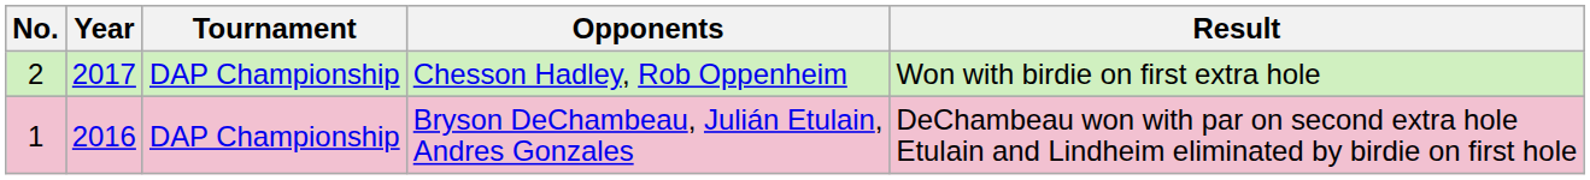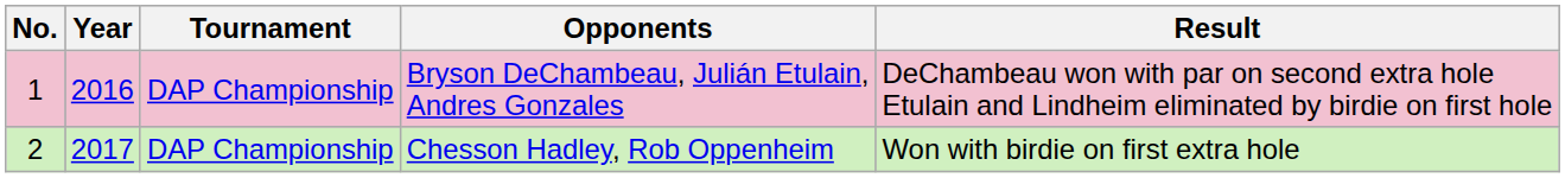rows swapped: Bryson DeChambeau, Julián Etulain, Andres Gonzales <-> Chesson Hadley, Rob Oppenheim
